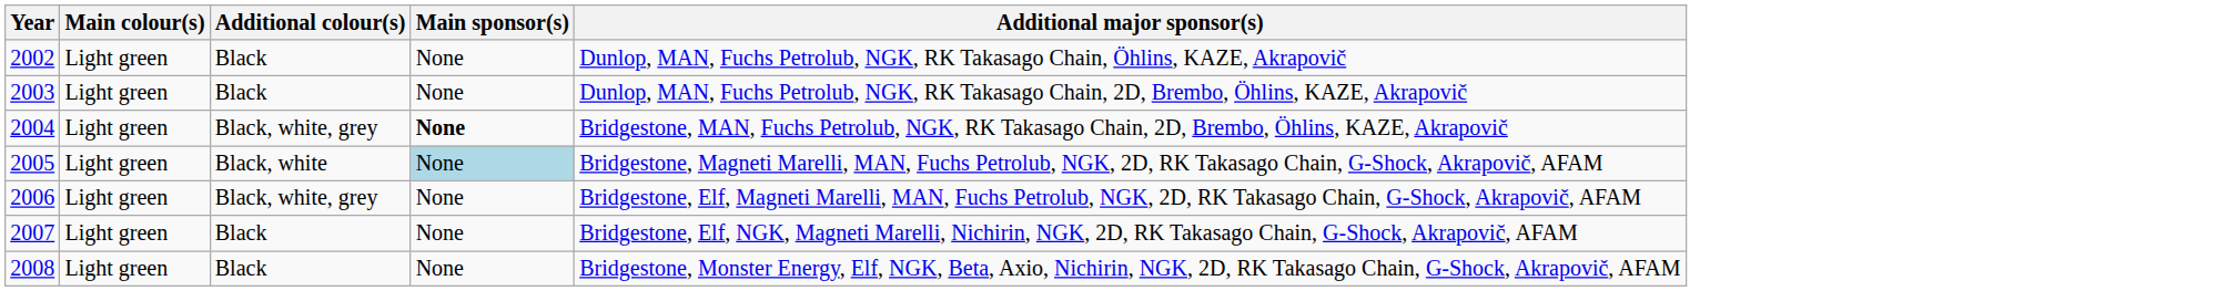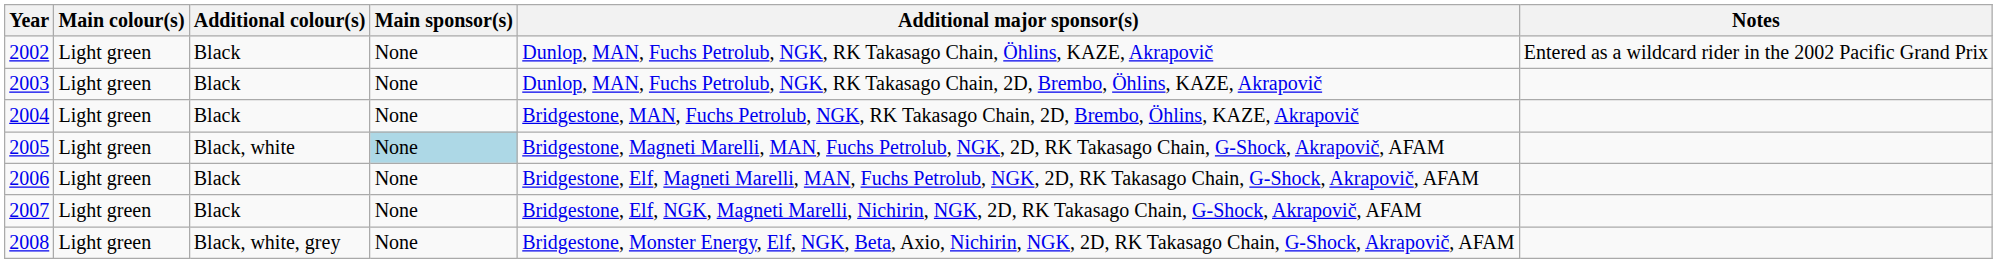+ column: Notes | Entered as a wildcard rider in the 2002 Pacific Grand Prix
2004 | Additional colour(s): Black, white, grey -> Black
2004 | Main sponsor(s): bold -> normal
2006 | Additional colour(s): Black, white, grey -> Black
2008 | Additional colour(s): Black -> Black, white, grey
